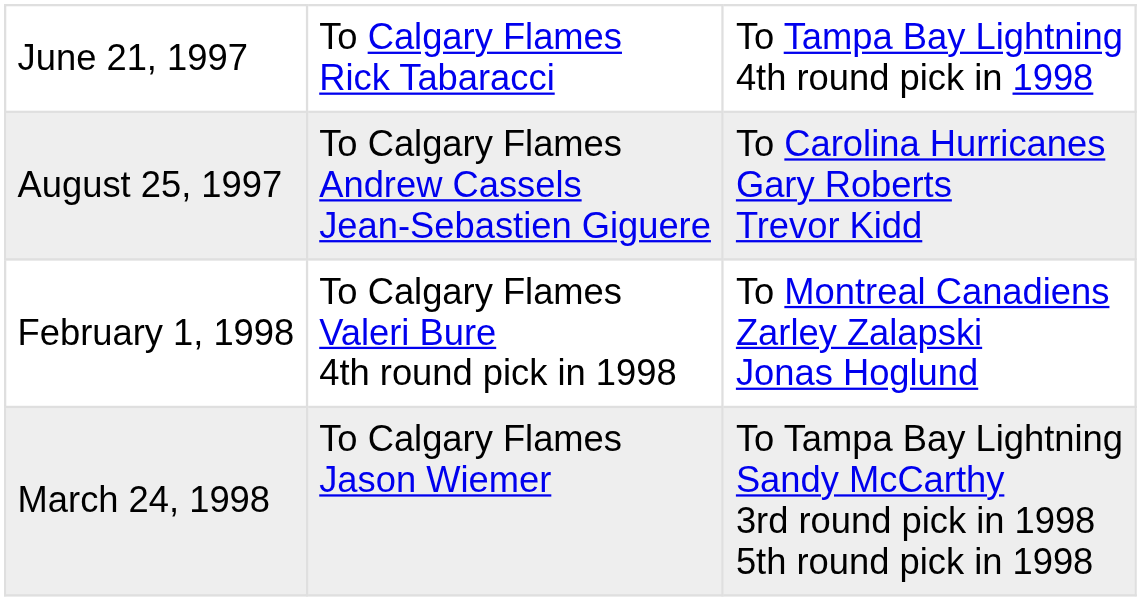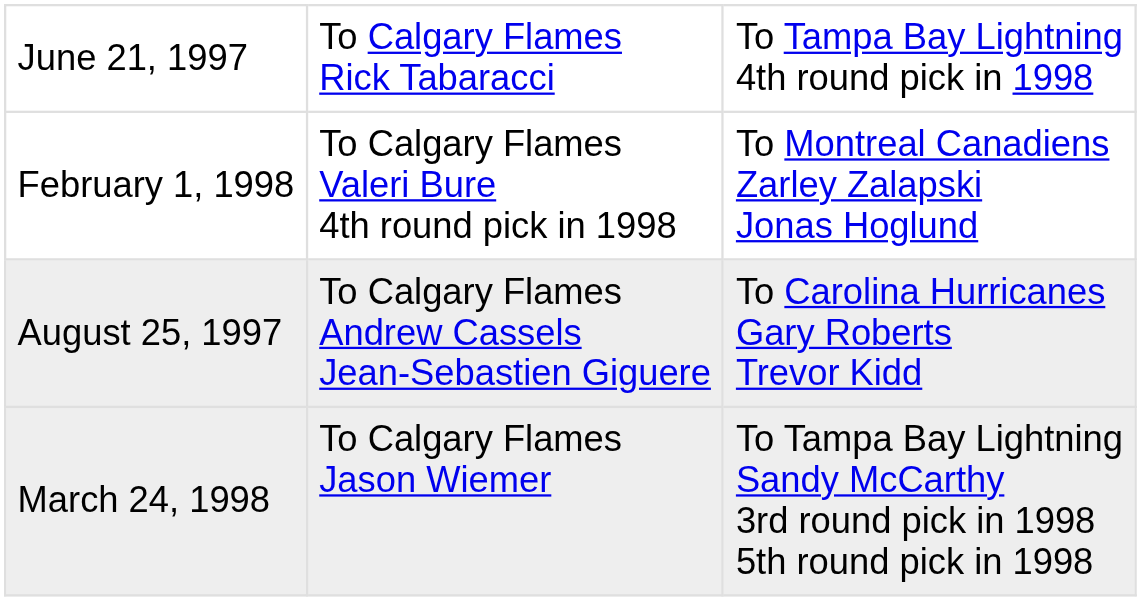rows swapped: August 25, 1997 <-> February 1, 1998
